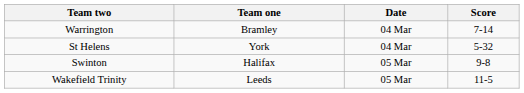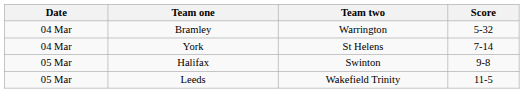columns swapped: Date <-> Team two
Bramley | Score: 7-14 -> 5-32
York | Score: 5-32 -> 7-14
